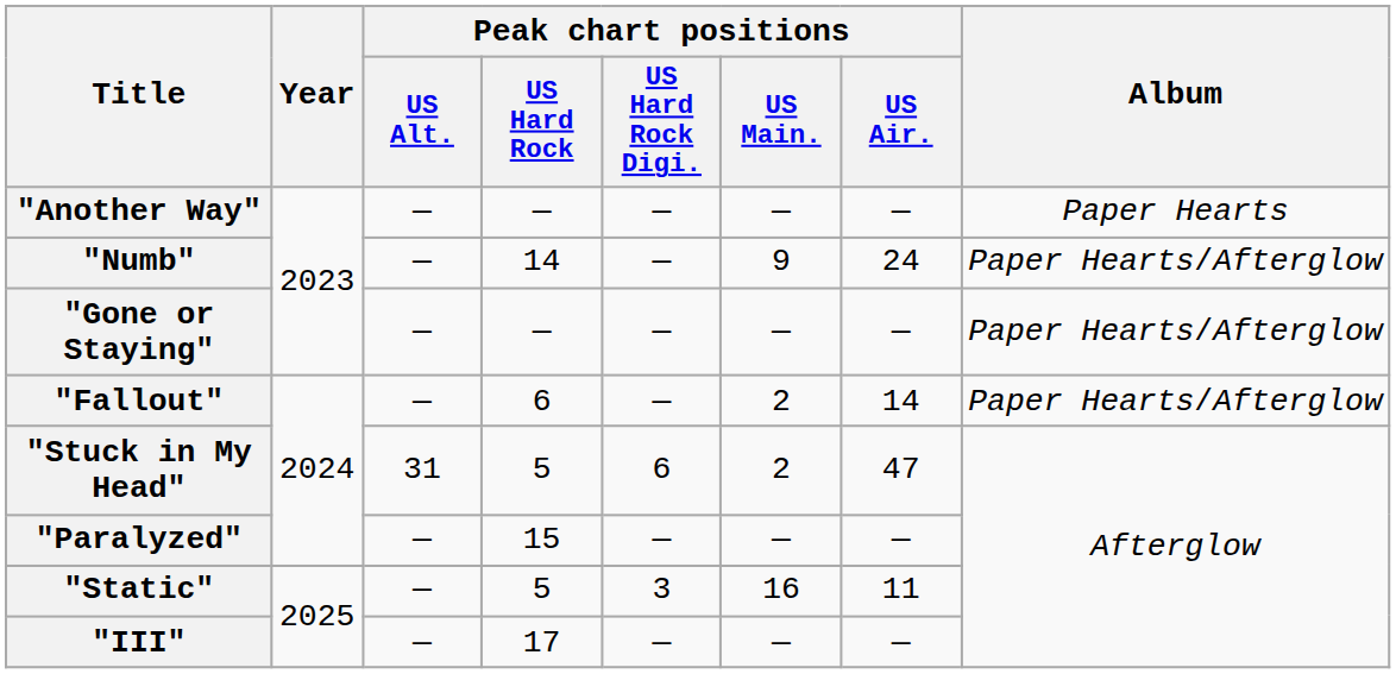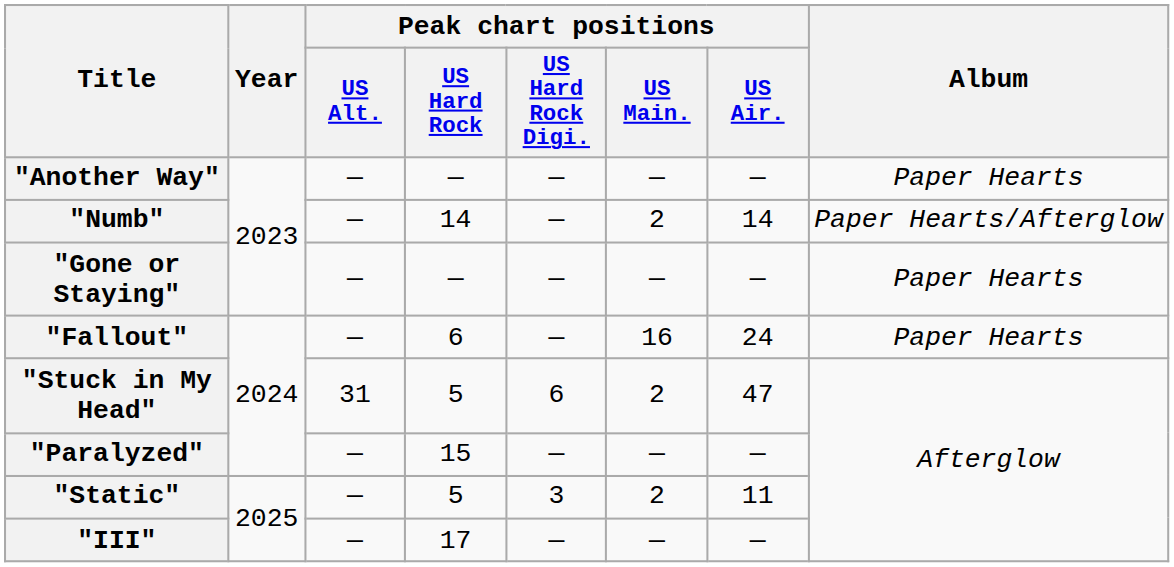"Numb" | Peak chart positions / US Main.: 9 -> 2
"Numb" | Peak chart positions / US Air.: 24 -> 14
"Gone or Staying" | Album: Paper Hearts/Afterglow -> Paper Hearts
"Fallout" | Peak chart positions / US Main.: 2 -> 16
"Fallout" | Peak chart positions / US Air.: 14 -> 24
"Fallout" | Album: Paper Hearts/Afterglow -> Paper Hearts
"Static" | Peak chart positions / US Main.: 16 -> 2
